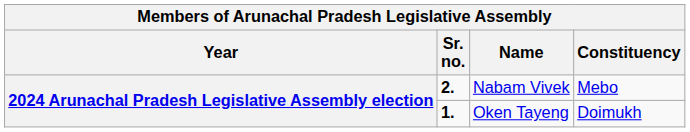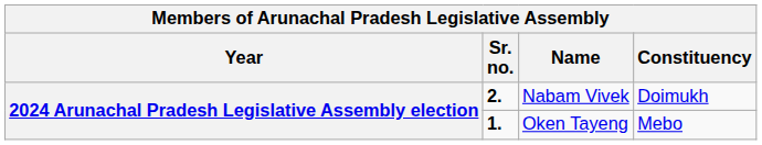Nabam Vivek | Constituency: Mebo -> Doimukh
Oken Tayeng | Constituency: Doimukh -> Mebo
